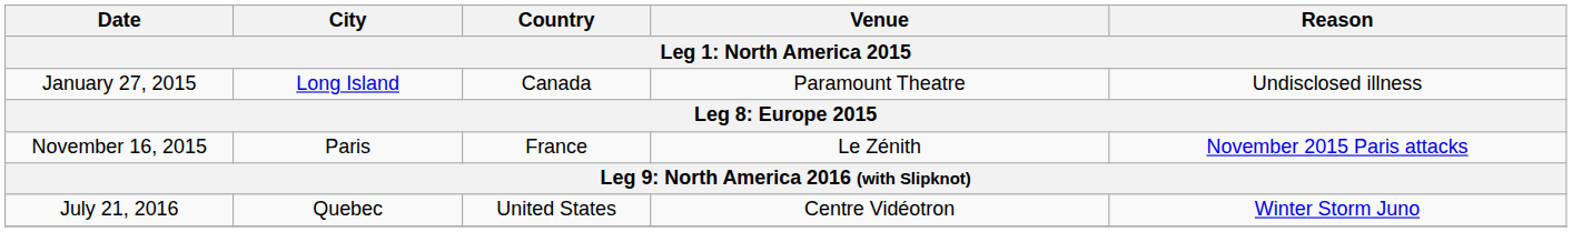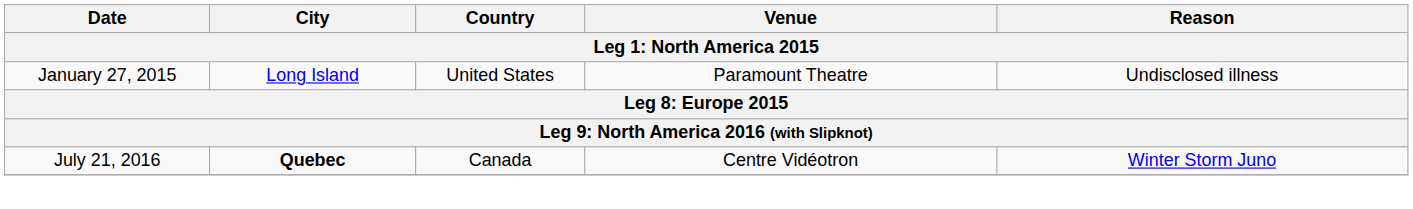January 27, 2015 | Country: Canada -> United States
- row: November 16, 2015 | Paris | France | Le Zénith | November 2015 Paris attacks
July 21, 2016 | City: normal -> bold
July 21, 2016 | Country: United States -> Canada
